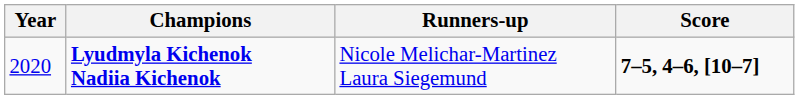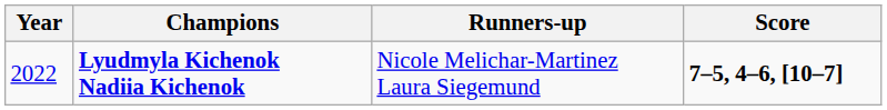Lyudmyla Kichenok Nadiia Kichenok | Year: 2020 -> 2022
